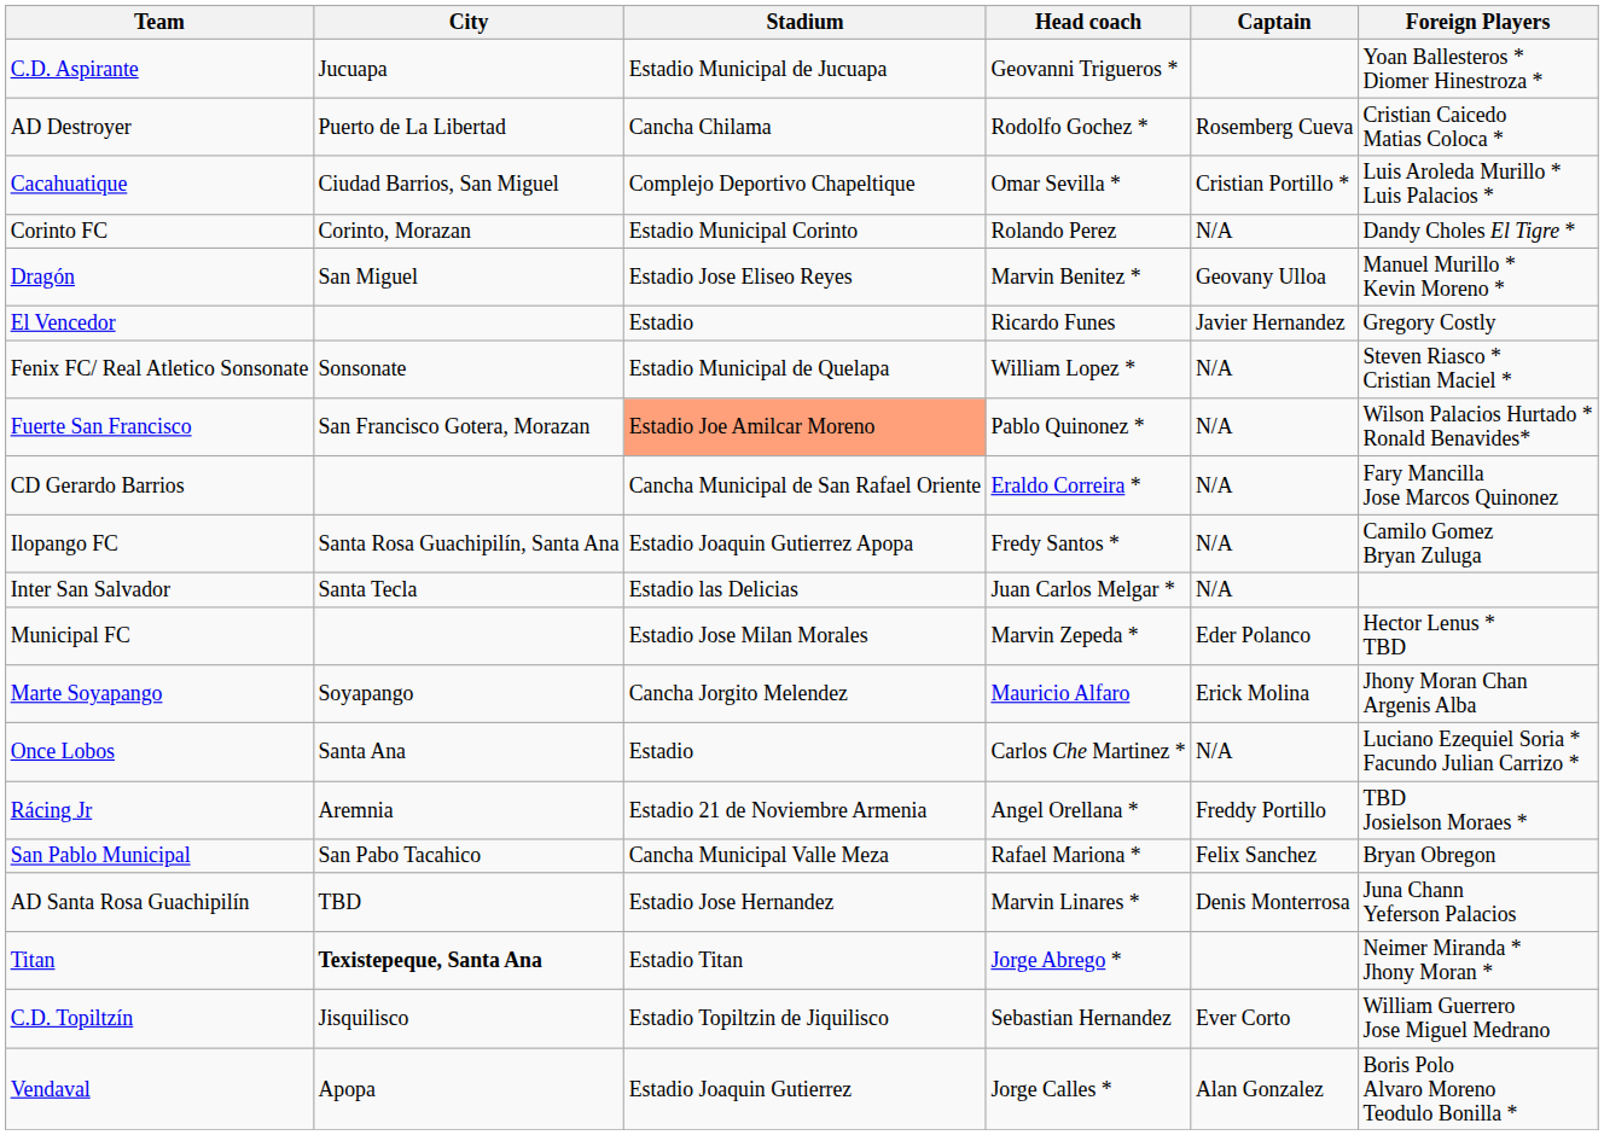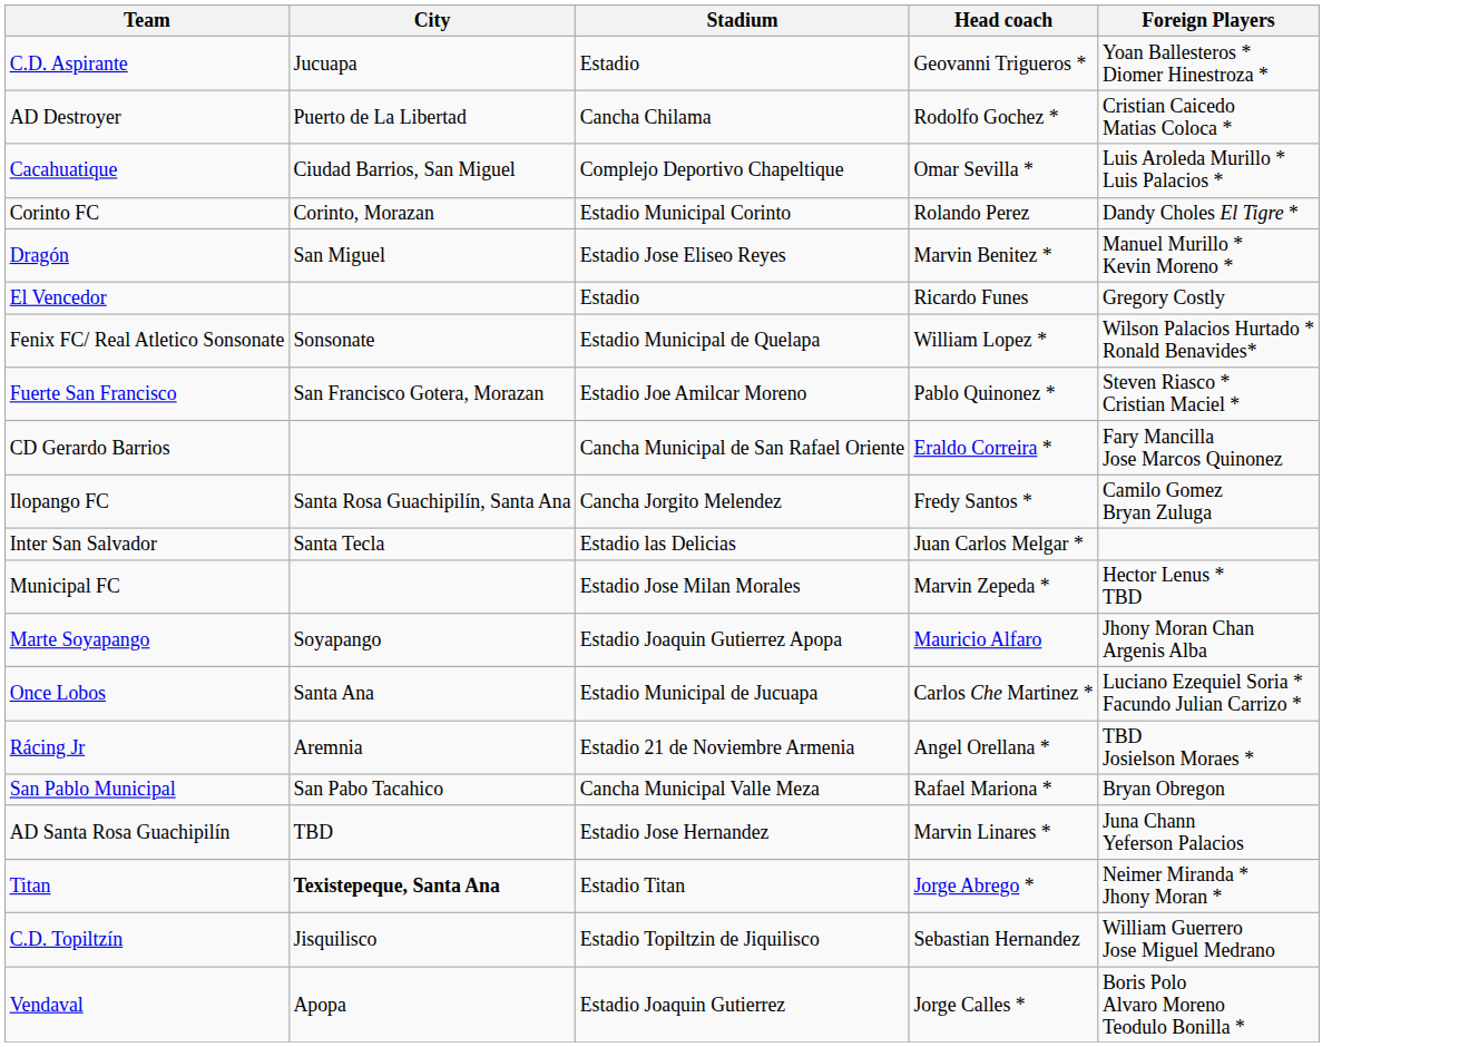- column: Captain | Rosemberg Cueva | Cristian Portillo * | N/A | Geovany Ulloa | Javier Hernandez | N/A | N/A | N/A | N/A | N/A | Eder Polanco | Erick Molina | N/A | Freddy Portillo | Felix Sanchez | Denis Monterrosa | Ever Corto | Alan Gonzalez
C.D. Aspirante | Stadium: Estadio Municipal de Jucuapa -> Estadio
Fenix FC/ Real Atletico Sonsonate | Foreign Players: Steven Riasco * Cristian Maciel * -> Wilson Palacios Hurtado * Ronald Benavides*
Fuerte San Francisco | Stadium: lightsalmon background -> no background
Fuerte San Francisco | Foreign Players: Wilson Palacios Hurtado * Ronald Benavides* -> Steven Riasco * Cristian Maciel *
Ilopango FC | Stadium: Estadio Joaquin Gutierrez Apopa -> Cancha Jorgito Melendez
Marte Soyapango | Stadium: Cancha Jorgito Melendez -> Estadio Joaquin Gutierrez Apopa
Once Lobos | Stadium: Estadio -> Estadio Municipal de Jucuapa
